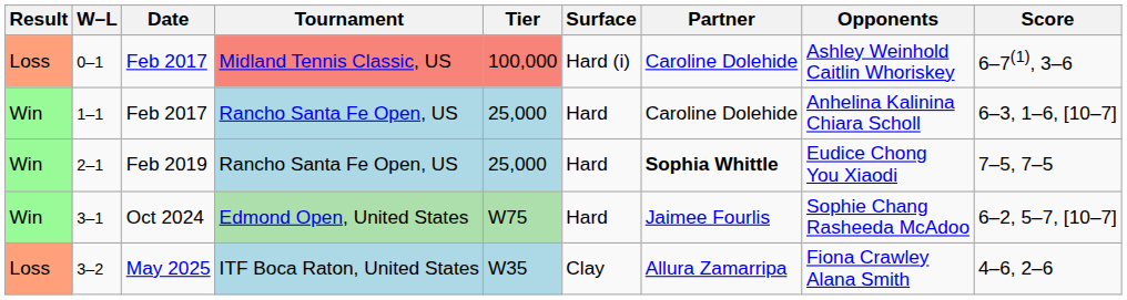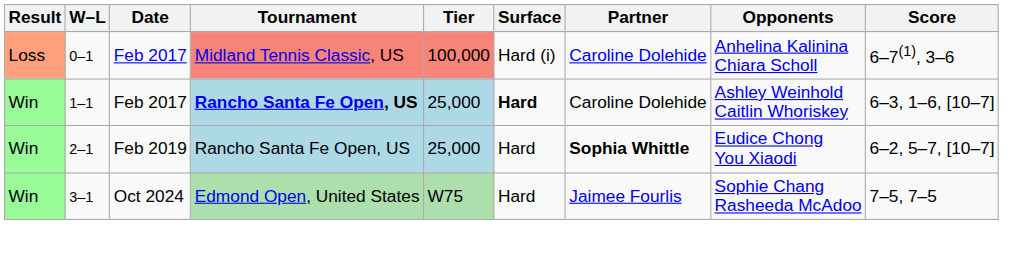0–1 | Opponents: Ashley Weinhold Caitlin Whoriskey -> Anhelina Kalinina Chiara Scholl
1–1 | Tournament: normal -> bold
1–1 | Surface: normal -> bold
1–1 | Opponents: Anhelina Kalinina Chiara Scholl -> Ashley Weinhold Caitlin Whoriskey
2–1 | Score: 7–5, 7–5 -> 6–2, 5–7, [10–7]
3–1 | Score: 6–2, 5–7, [10–7] -> 7–5, 7–5
- row: Loss | 3–2 | May 2025 | ITF Boca Raton, United States | W35 | Clay | Allura Zamarripa | Fiona Crawley Alana Smith | 4–6, 2–6
